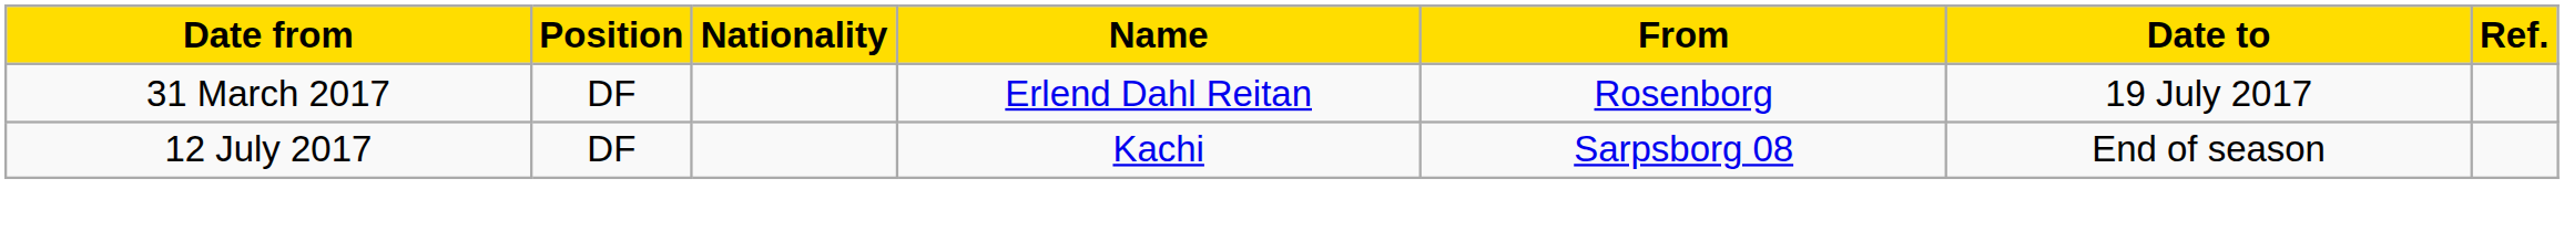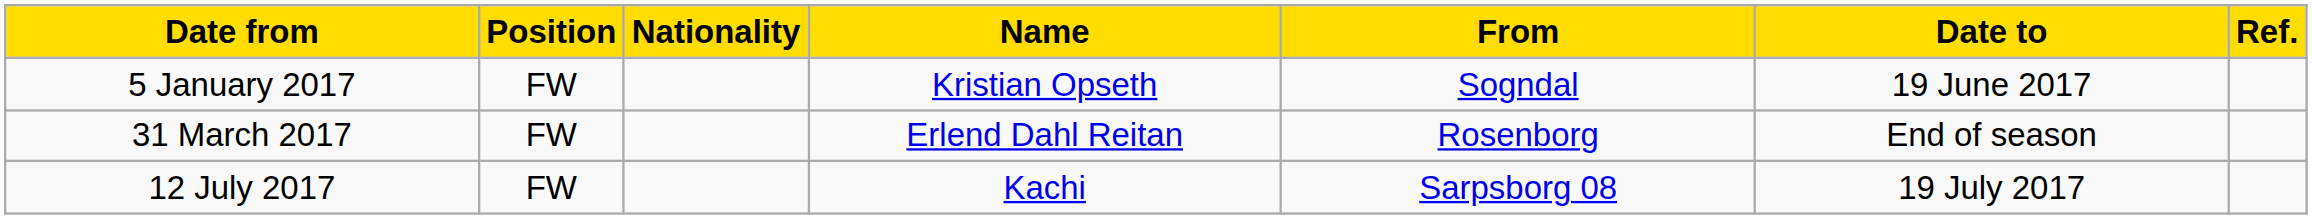+ row: 5 January 2017 | FW | Kristian Opseth | Sogndal | 19 June 2017
31 March 2017 | Position: DF -> FW
31 March 2017 | Date to: 19 July 2017 -> End of season
12 July 2017 | Position: DF -> FW
12 July 2017 | Date to: End of season -> 19 July 2017
